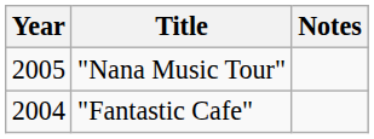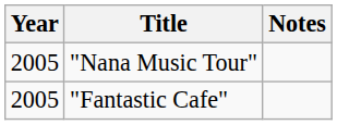"Fantastic Cafe" | Year: 2004 -> 2005
